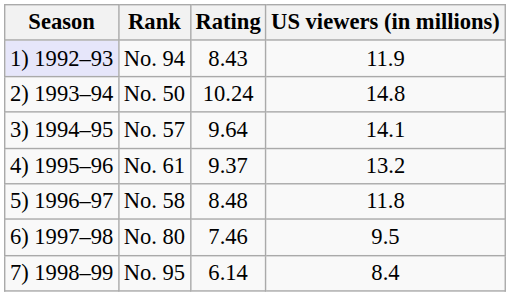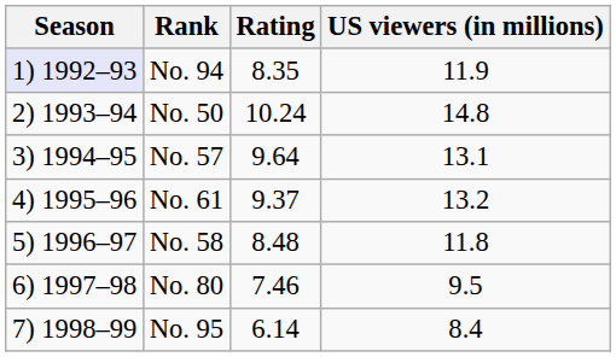No. 94 | Rating: 8.43 -> 8.35
No. 57 | US viewers (in millions): 14.1 -> 13.1
